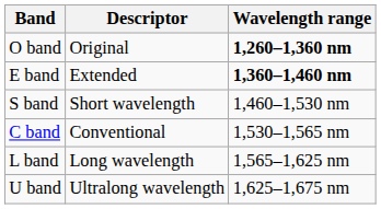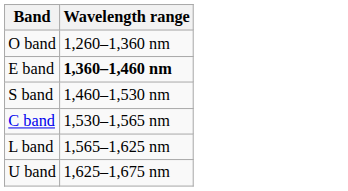- column: Descriptor | Original | Extended | Short wavelength | Conventional | Long wavelength | Ultralong wavelength
O band | Wavelength range: bold -> normal
